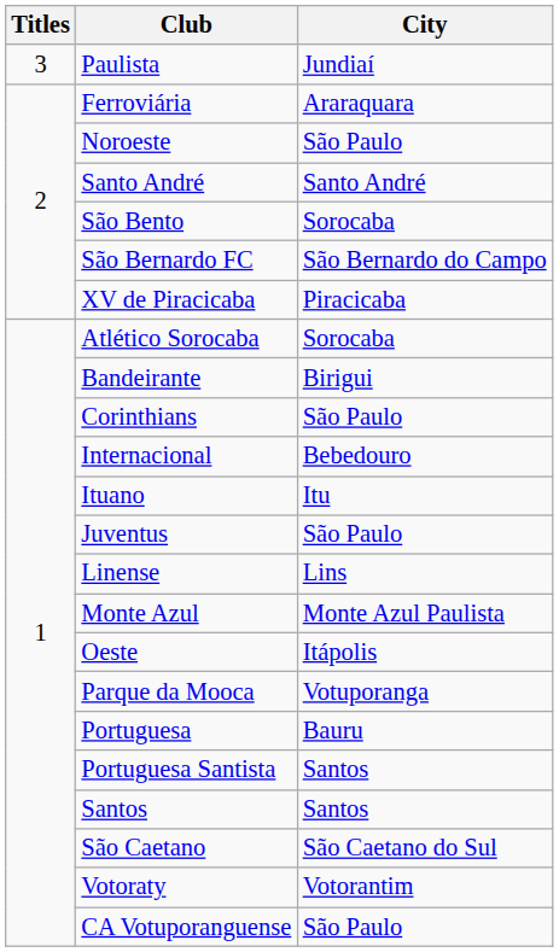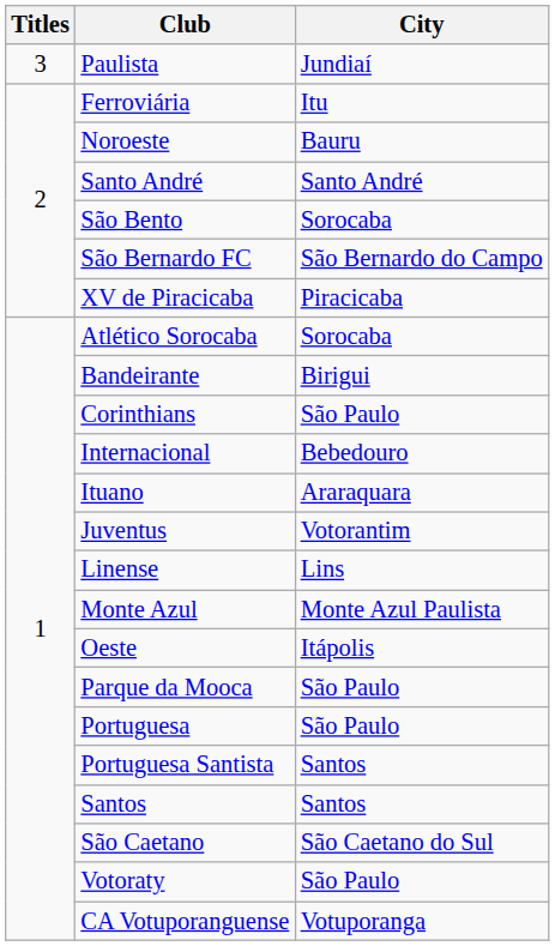Ferroviária | City: Araraquara -> Itu
Noroeste | City: São Paulo -> Bauru
Ituano | City: Itu -> Araraquara
Juventus | City: São Paulo -> Votorantim
Parque da Mooca | City: Votuporanga -> São Paulo
Portuguesa | City: Bauru -> São Paulo
Votoraty | City: Votorantim -> São Paulo
CA Votuporanguense | City: São Paulo -> Votuporanga
